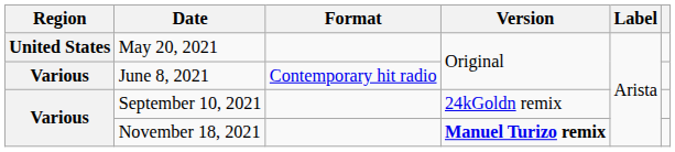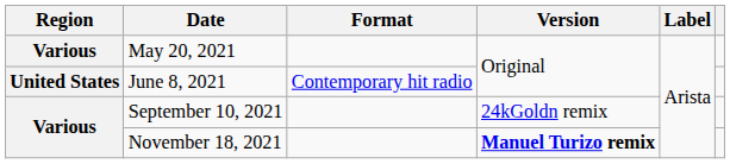May 20, 2021 | Region: United States -> Various
June 8, 2021 | Region: Various -> United States
